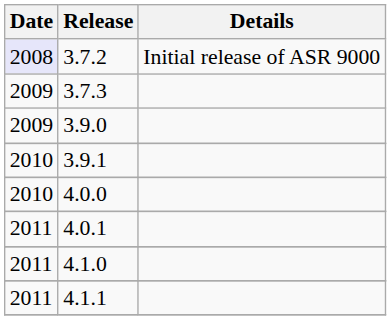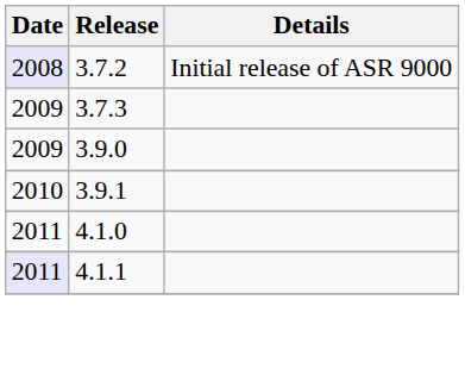- row: 2010 | 4.0.0
- row: 2011 | 4.0.1
4.1.1 | Date: no background -> lavender background
